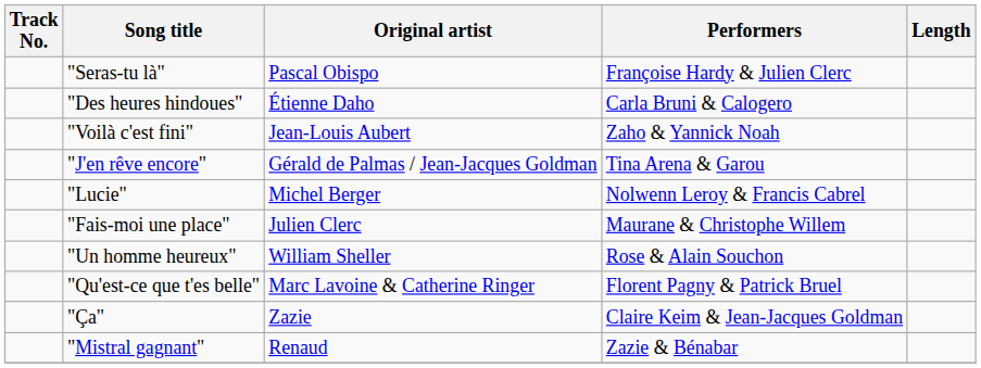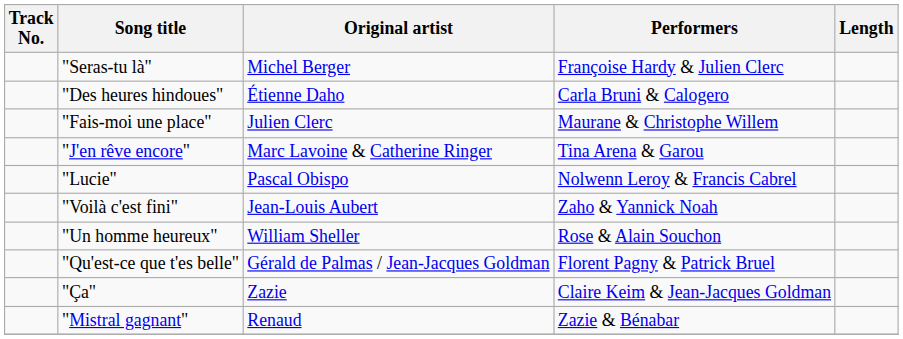"Seras-tu là" | Original artist: Pascal Obispo -> Michel Berger
rows swapped: "Fais-moi une place" <-> "Voilà c'est fini"
"J'en rêve encore" | Original artist: Gérald de Palmas / Jean-Jacques Goldman -> Marc Lavoine & Catherine Ringer
"Lucie" | Original artist: Michel Berger -> Pascal Obispo
"Qu'est-ce que t'es belle" | Original artist: Marc Lavoine & Catherine Ringer -> Gérald de Palmas / Jean-Jacques Goldman
